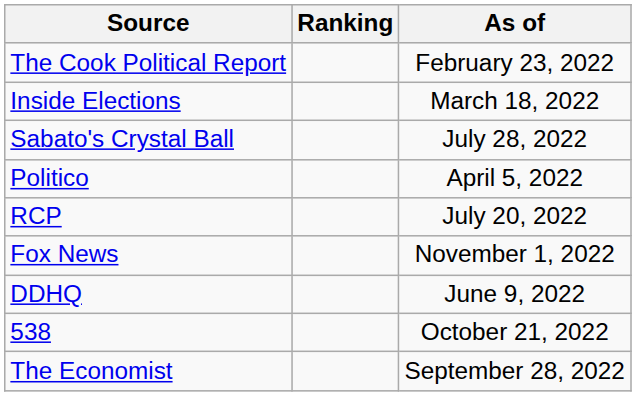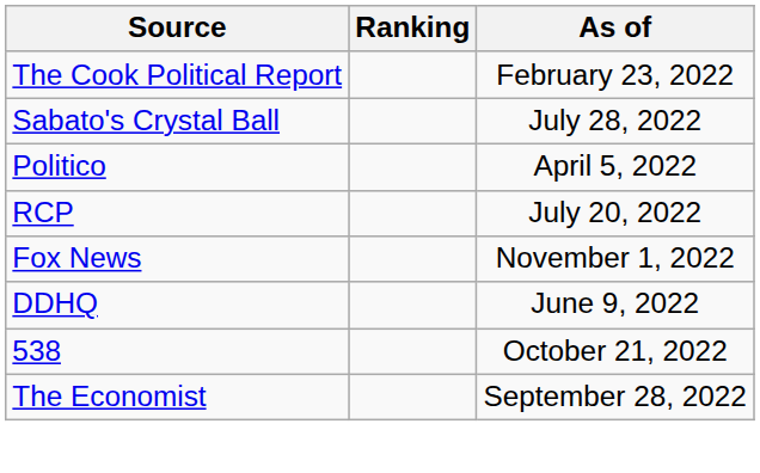- row: Inside Elections | March 18, 2022
